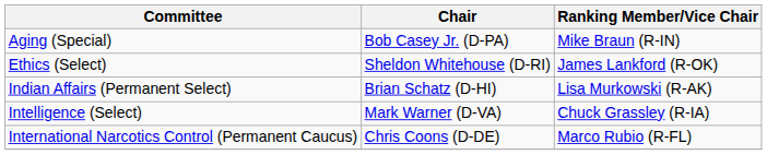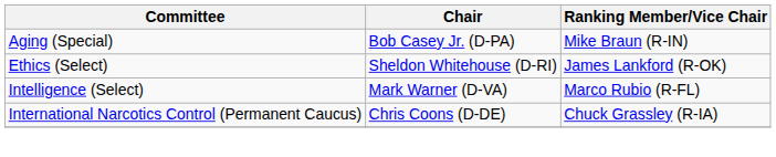- row: Indian Affairs (Permanent Select) | Brian Schatz (D-HI) | Lisa Murkowski (R-AK)
Intelligence (Select) | Ranking Member/Vice Chair: Chuck Grassley (R-IA) -> Marco Rubio (R-FL)
International Narcotics Control (Permanent Caucus) | Ranking Member/Vice Chair: Marco Rubio (R-FL) -> Chuck Grassley (R-IA)
